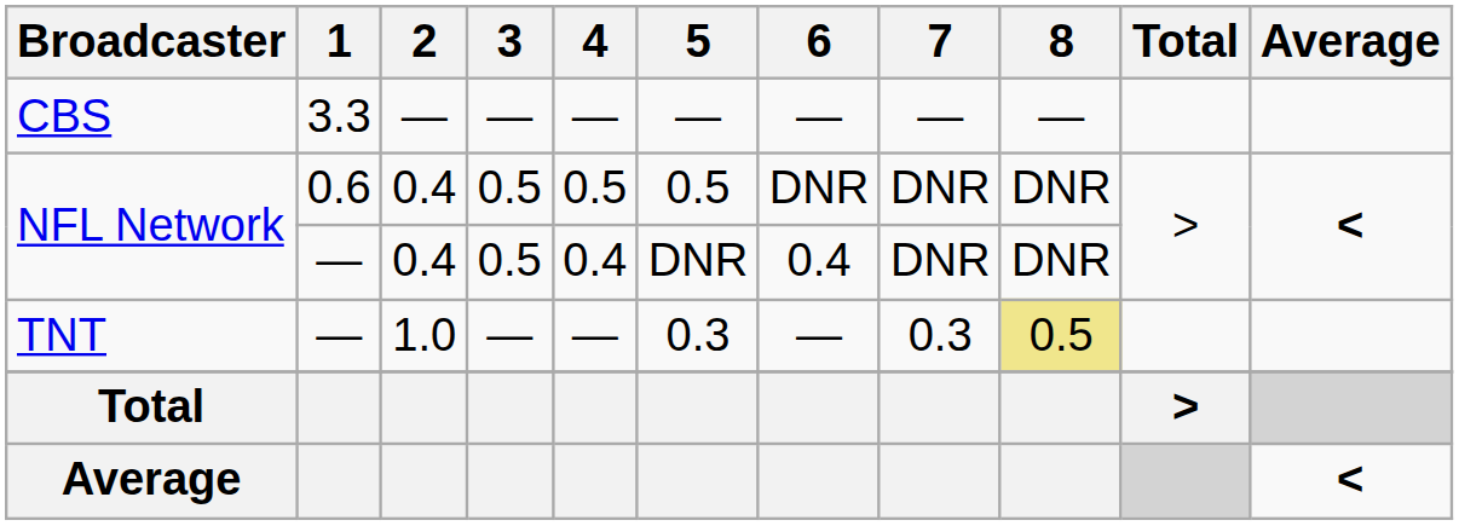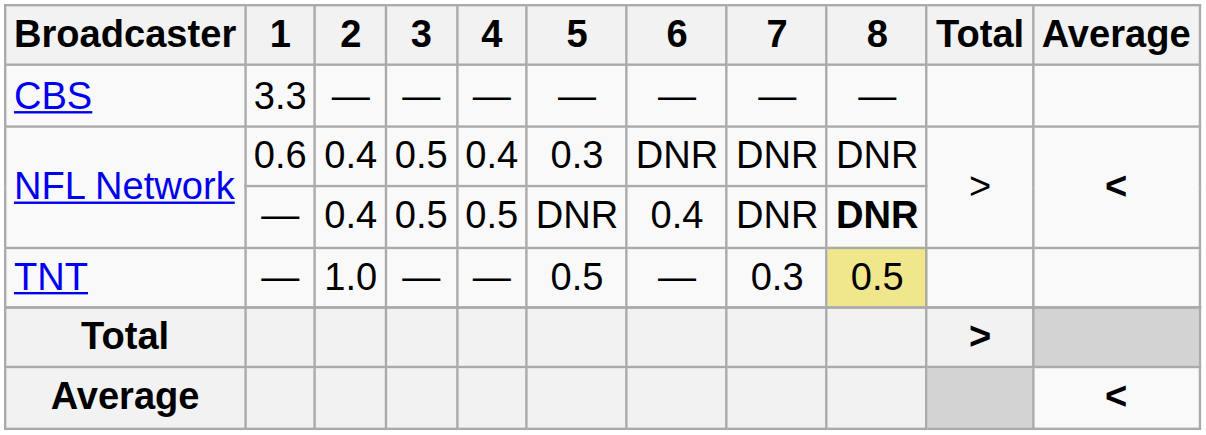NFL Network / 0.6 | 4: 0.5 -> 0.4
NFL Network / 0.6 | 5: 0.5 -> 0.3
NFL Network / — | 4: 0.4 -> 0.5
NFL Network / — | 8: normal -> bold
TNT | 5: 0.3 -> 0.5
